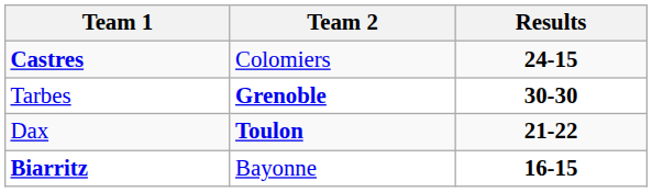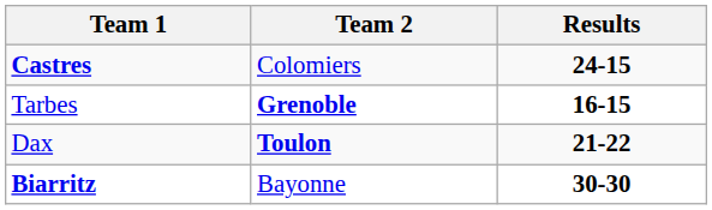Tarbes | Results: 30-30 -> 16-15
Biarritz | Results: 16-15 -> 30-30
